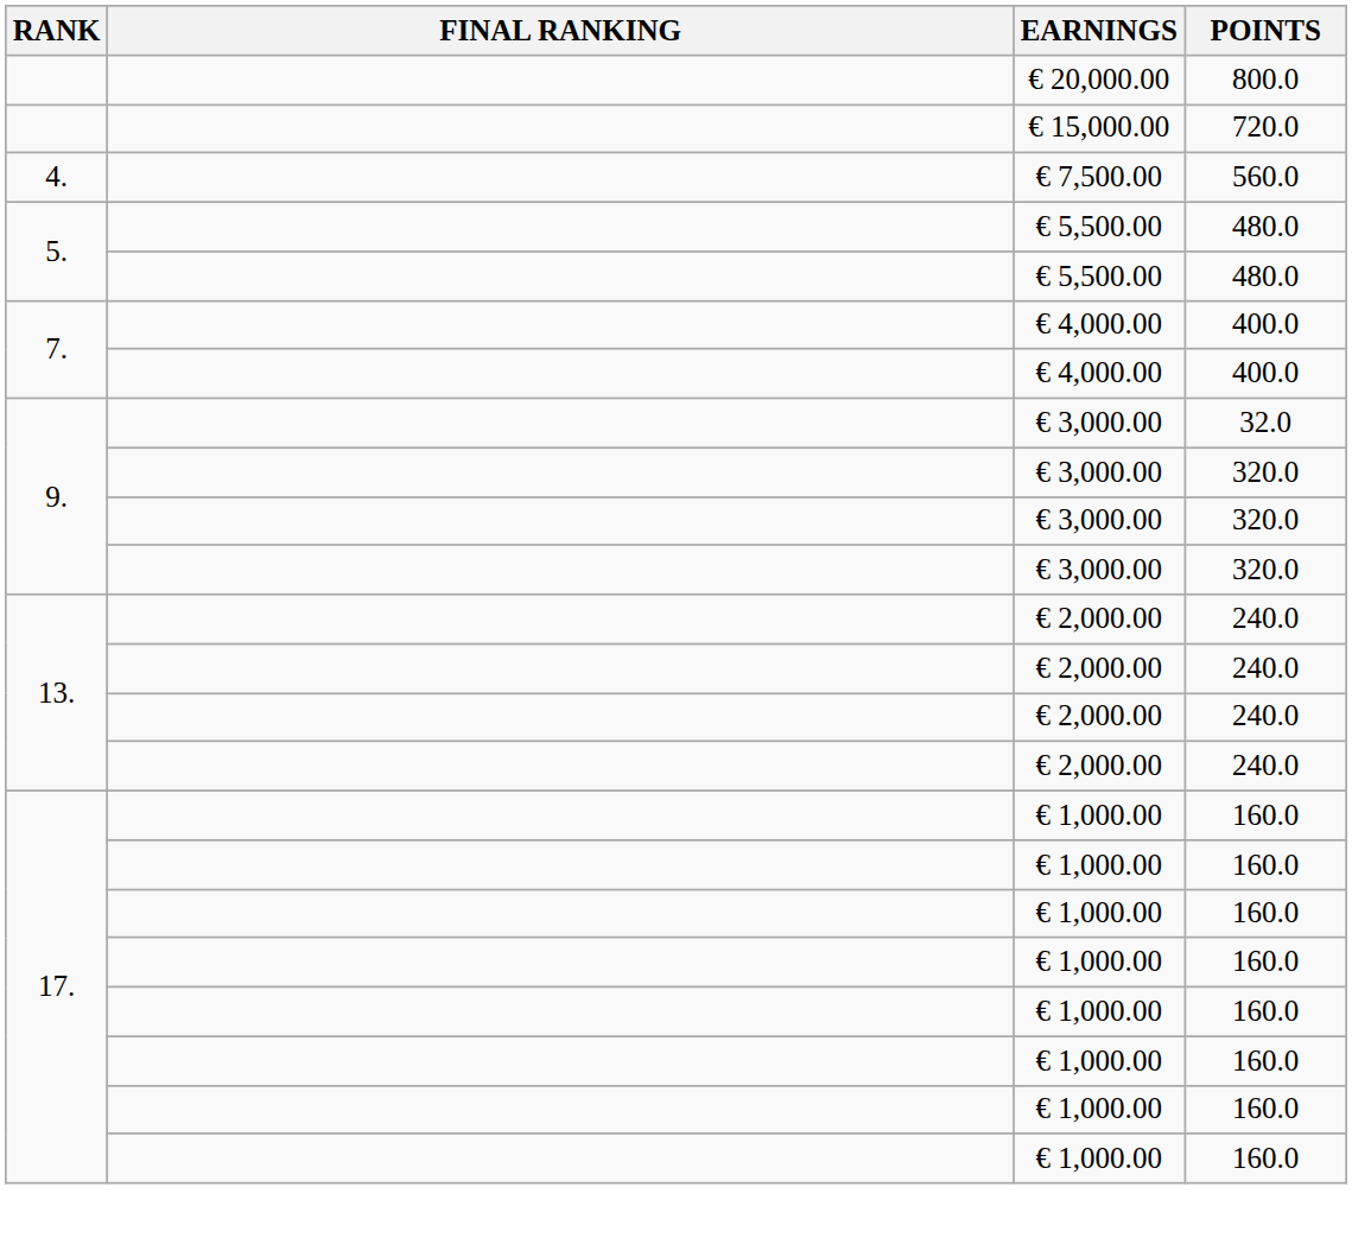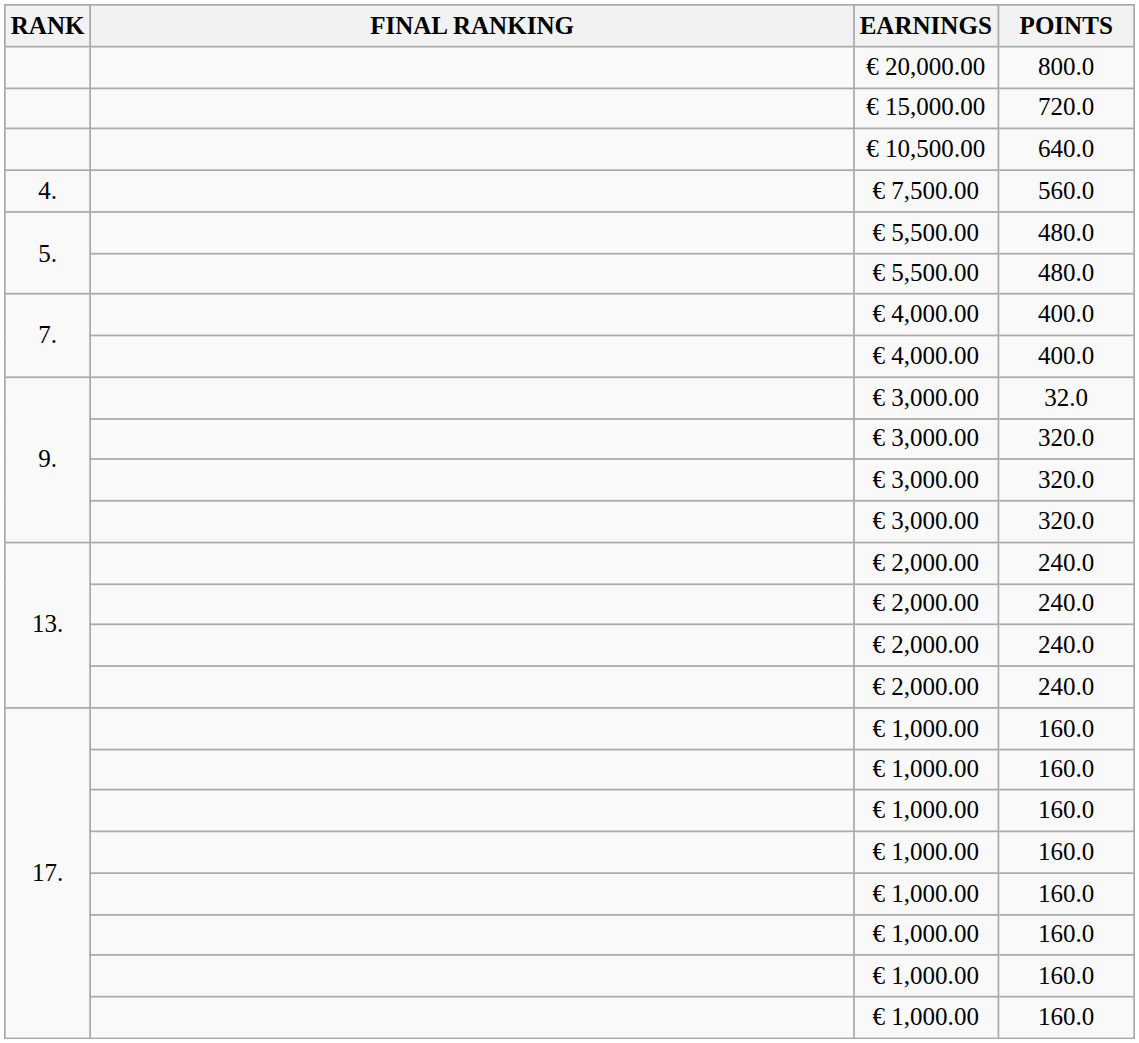+ row: € 10,500.00 | 640.0
